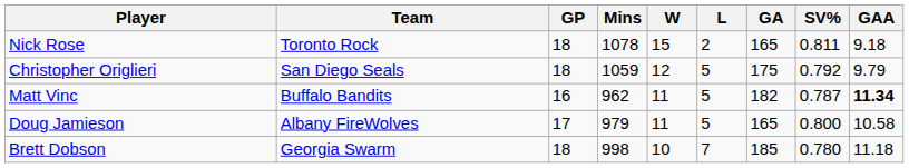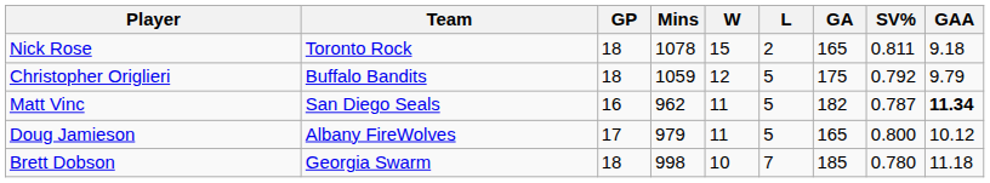Christopher Origlieri | Team: San Diego Seals -> Buffalo Bandits
Matt Vinc | Team: Buffalo Bandits -> San Diego Seals
Doug Jamieson | GAA: 10.58 -> 10.12
